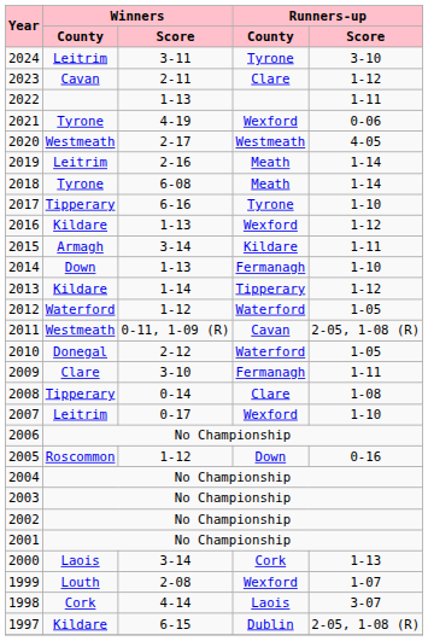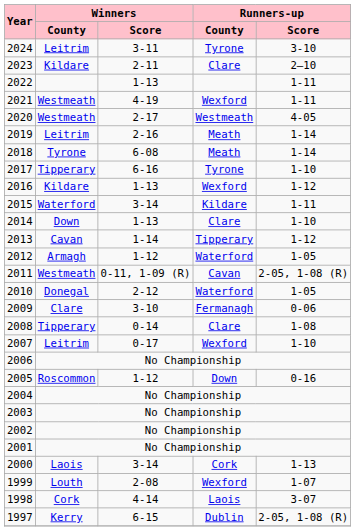2023 | Winners / County: Cavan -> Kildare
2023 | Runners-up / Score: 1-12 -> 2–10
2021 | Winners / County: Tyrone -> Westmeath
2021 | Runners-up / Score: 0-06 -> 1-11
2015 | Winners / County: Armagh -> Waterford
2014 | Runners-up / County: Fermanagh -> Clare
2013 | Winners / County: Kildare -> Cavan
2012 | Winners / County: Waterford -> Armagh
2009 | Runners-up / Score: 1-11 -> 0-06
1997 | Winners / County: Kildare -> Kerry
